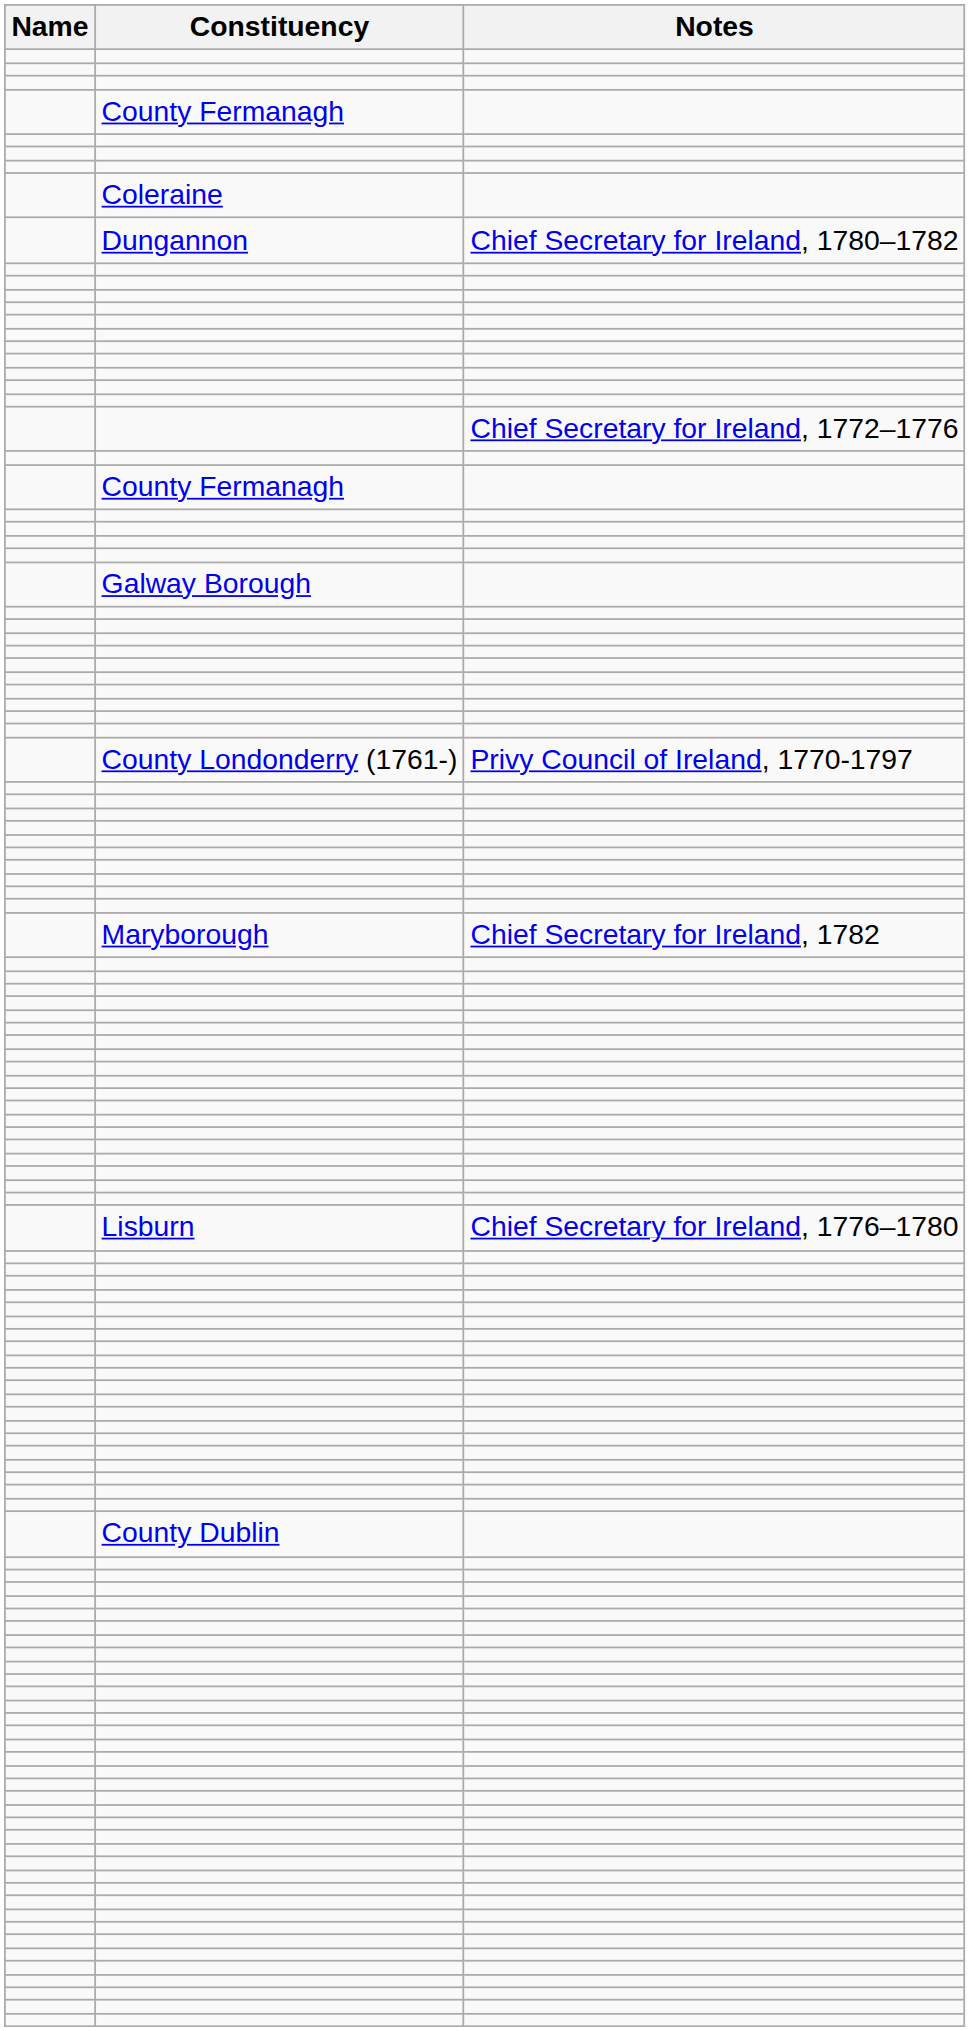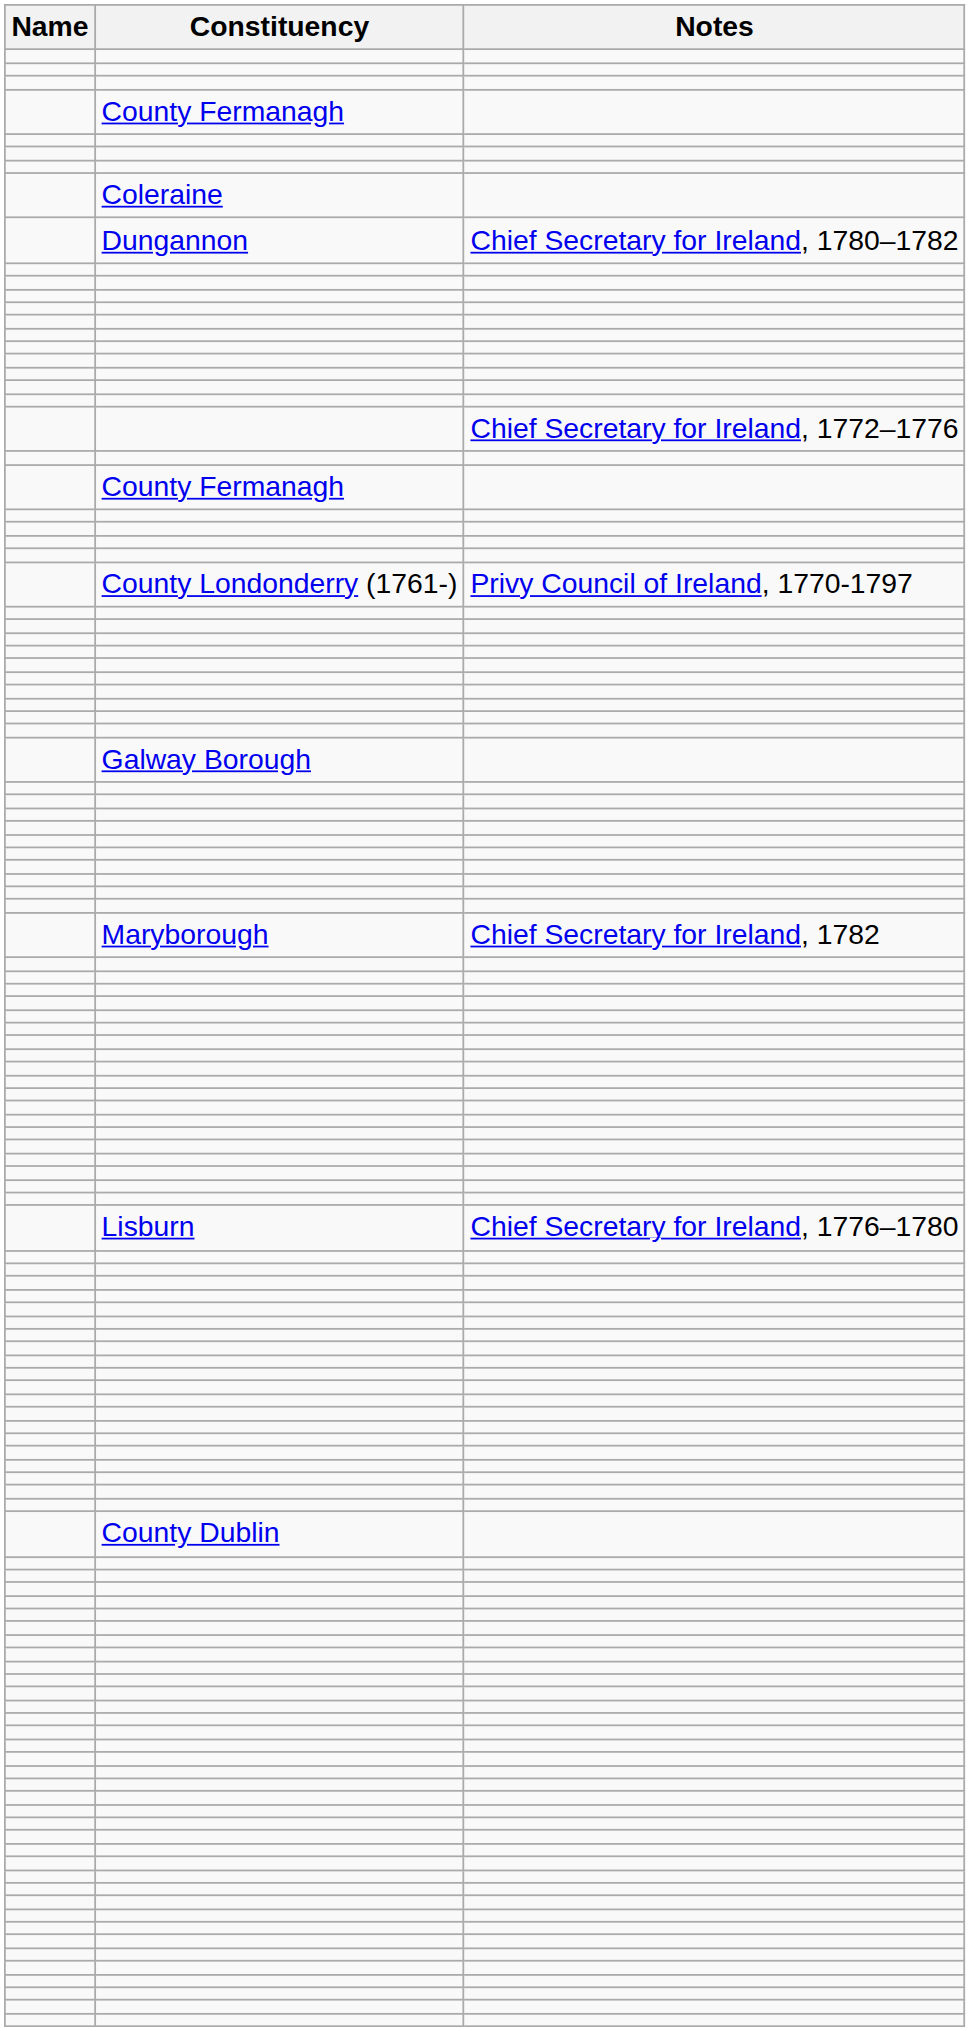rows swapped: County Londonderry (1761-) <-> Galway Borough
